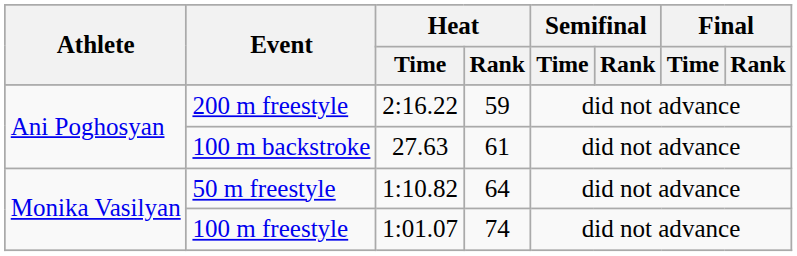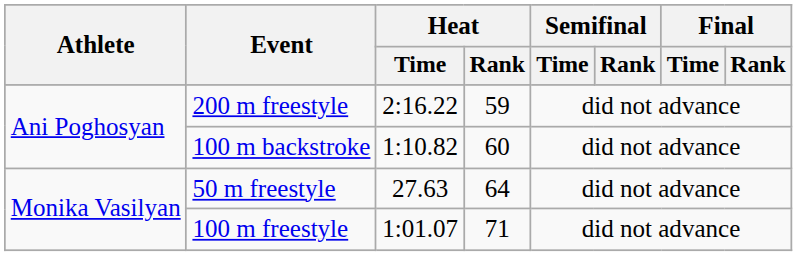100 m backstroke | Heat / Time: 27.63 -> 1:10.82
100 m backstroke | Heat / Rank: 61 -> 60
50 m freestyle | Heat / Time: 1:10.82 -> 27.63
100 m freestyle | Heat / Rank: 74 -> 71
